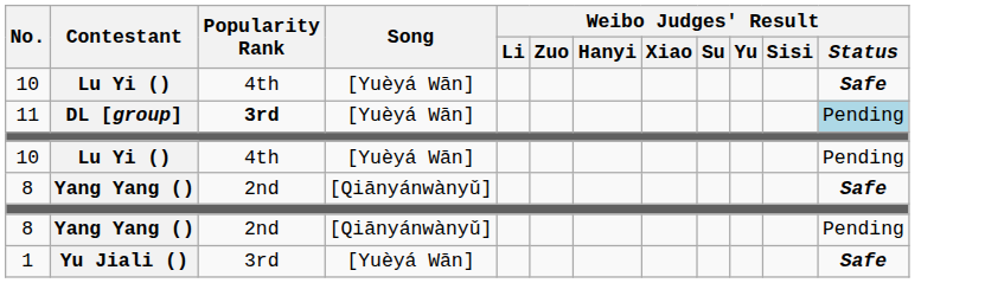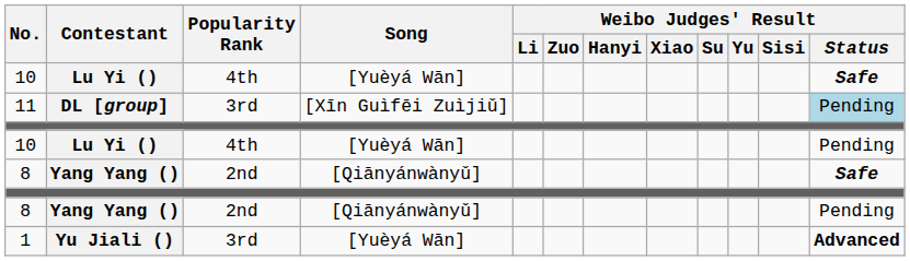11 | Popularity Rank: bold -> normal
11 | Song: [Yuèyá Wān] -> [Xīn Guìfēi Zuìjiǔ]
1 | Weibo Judges' Result / Status: Safe -> Advanced
